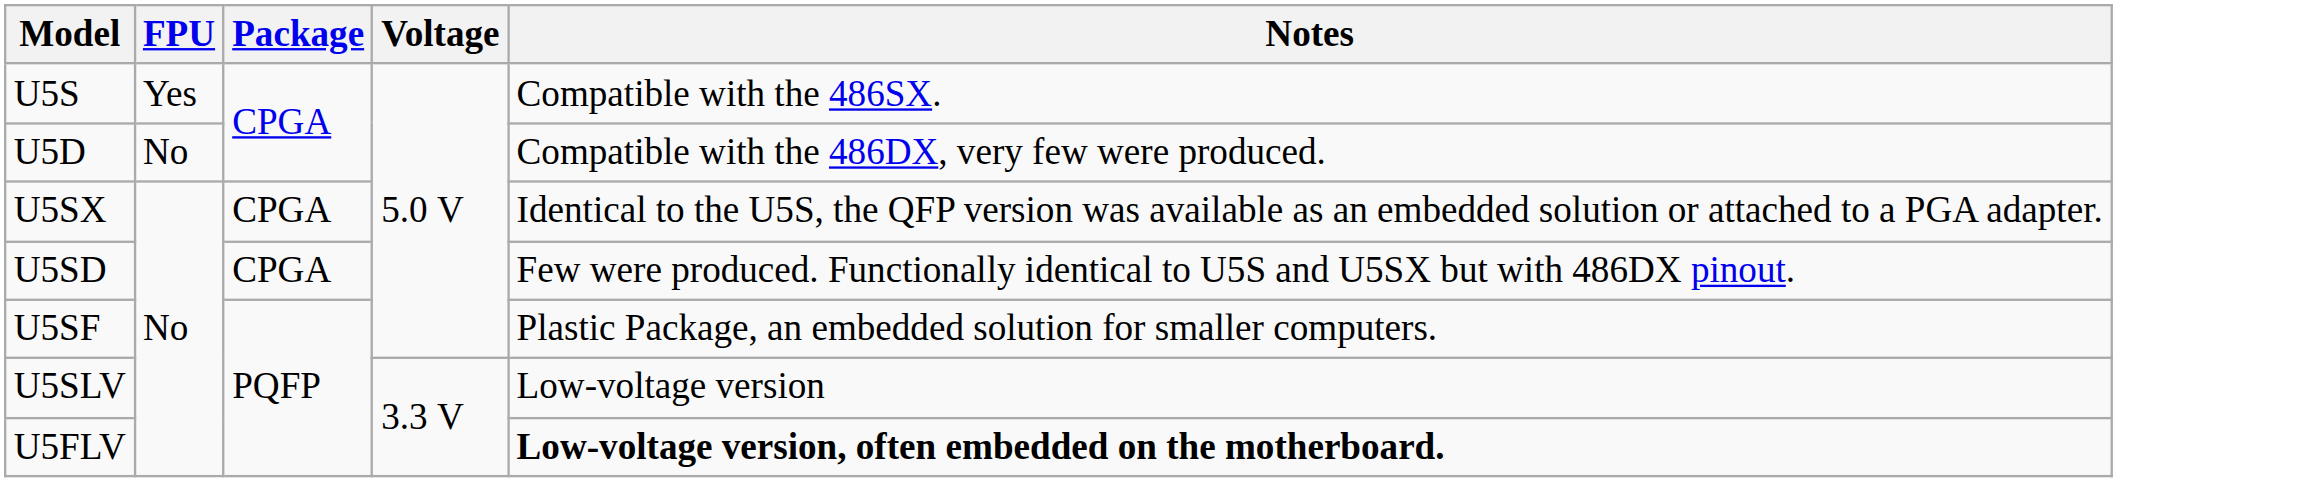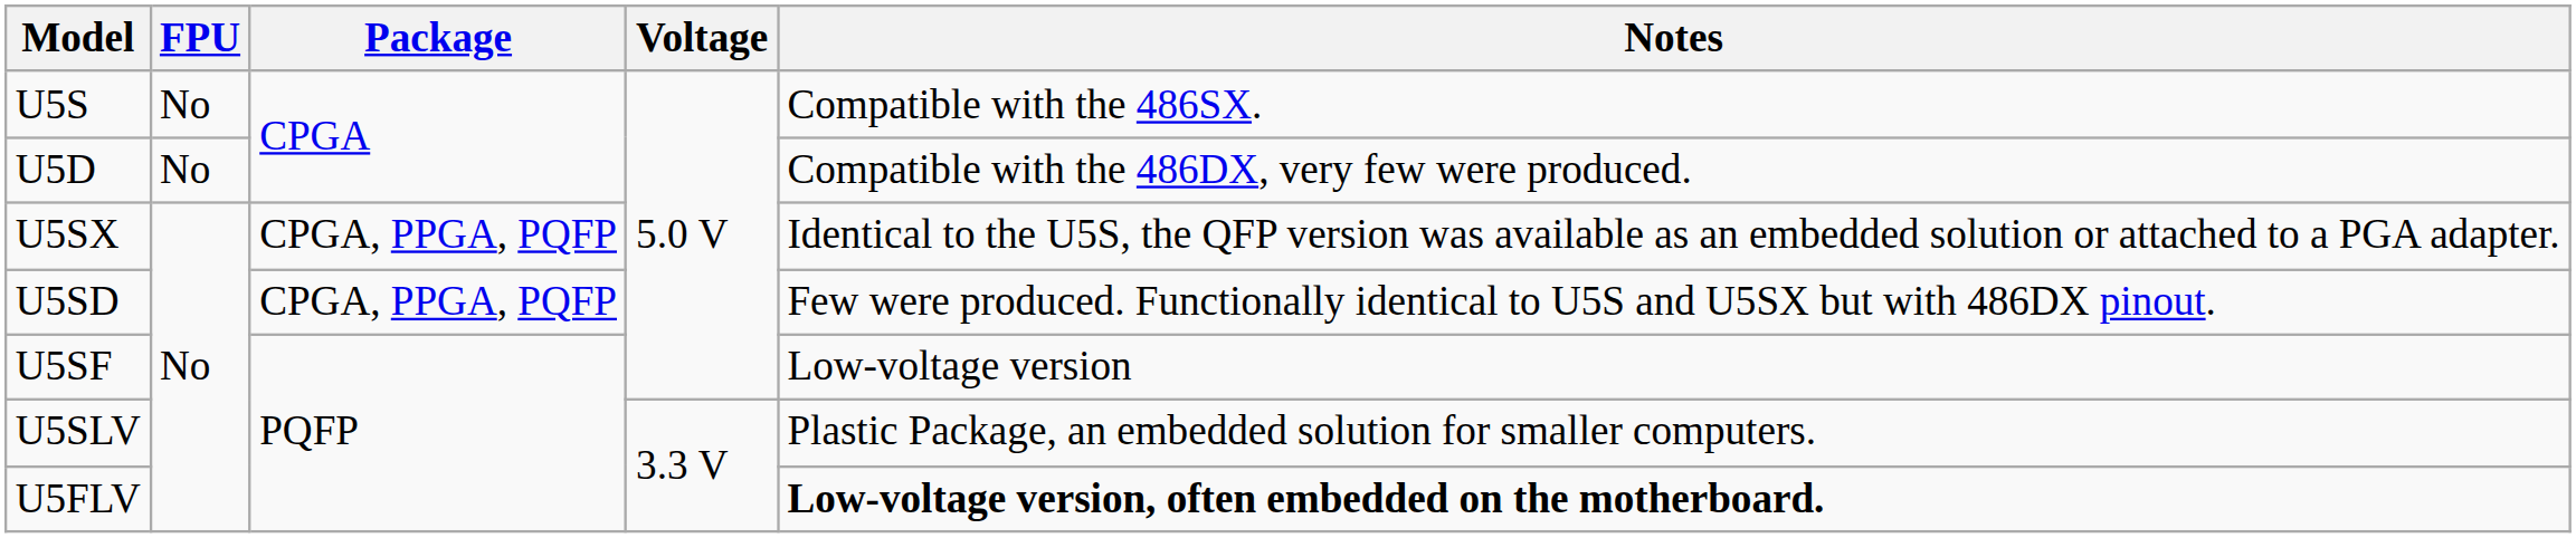U5S | FPU: Yes -> No
U5SX | Package: CPGA -> CPGA, PPGA, PQFP
U5SD | Package: CPGA -> CPGA, PPGA, PQFP
U5SF | Notes: Plastic Package, an embedded solution for smaller computers. -> Low-voltage version
U5SLV | Notes: Low-voltage version -> Plastic Package, an embedded solution for smaller computers.
